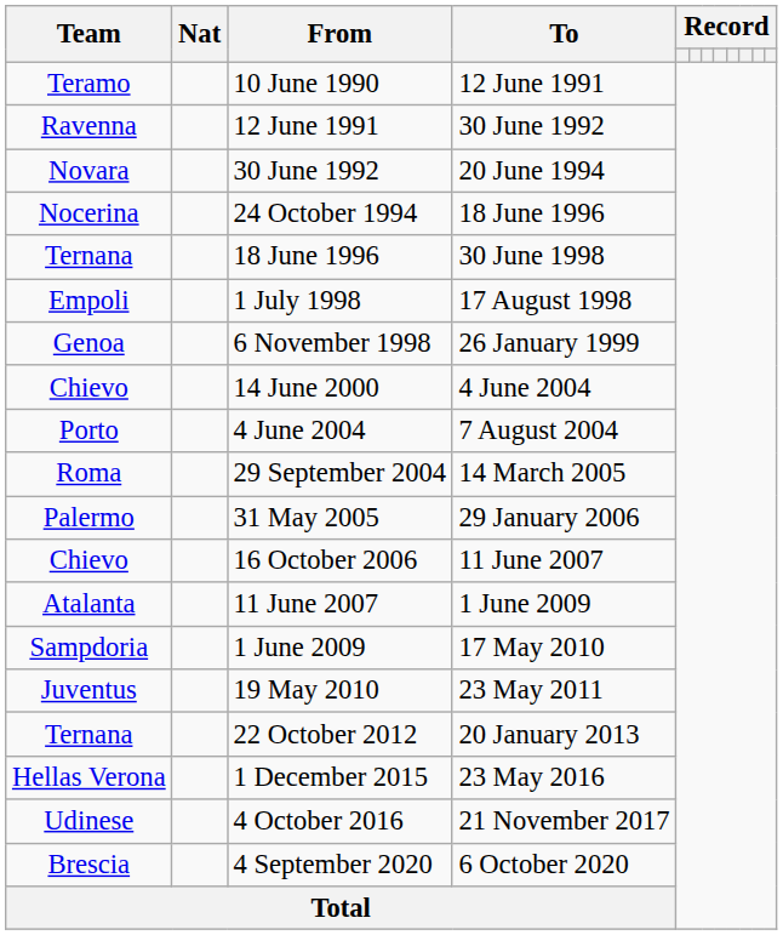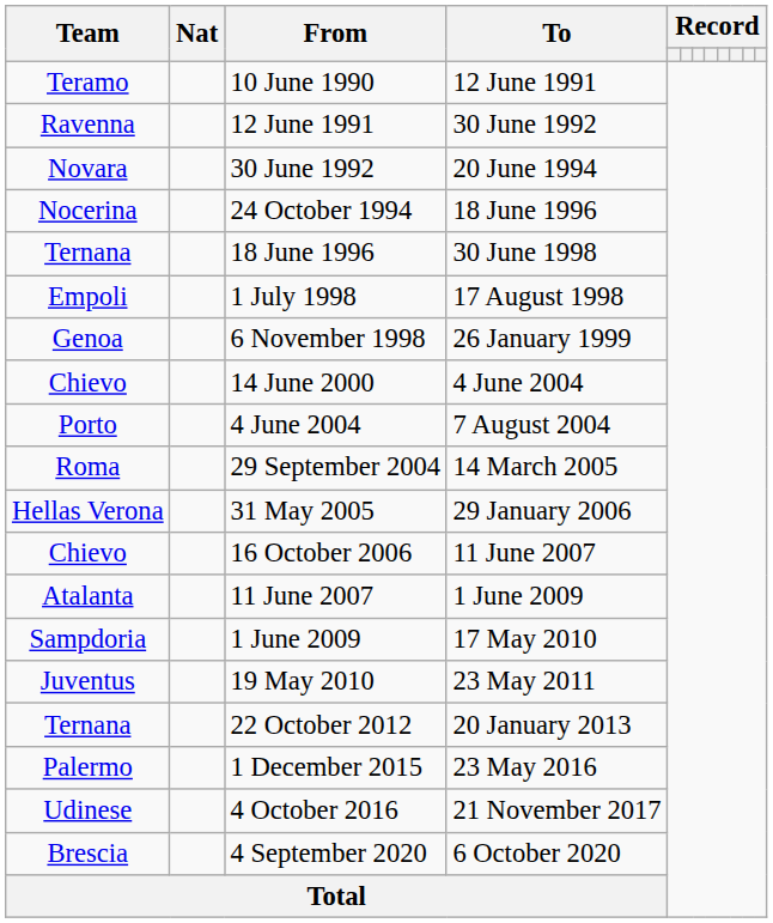31 May 2005 | Team: Palermo -> Hellas Verona
1 December 2015 | Team: Hellas Verona -> Palermo
